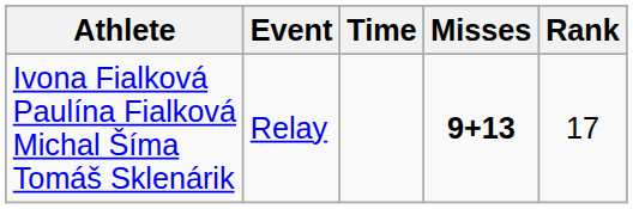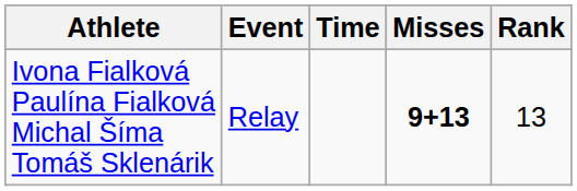Ivona Fialková Paulína Fialková Michal Šíma Tomáš Sklenárik | Rank: 17 -> 13
